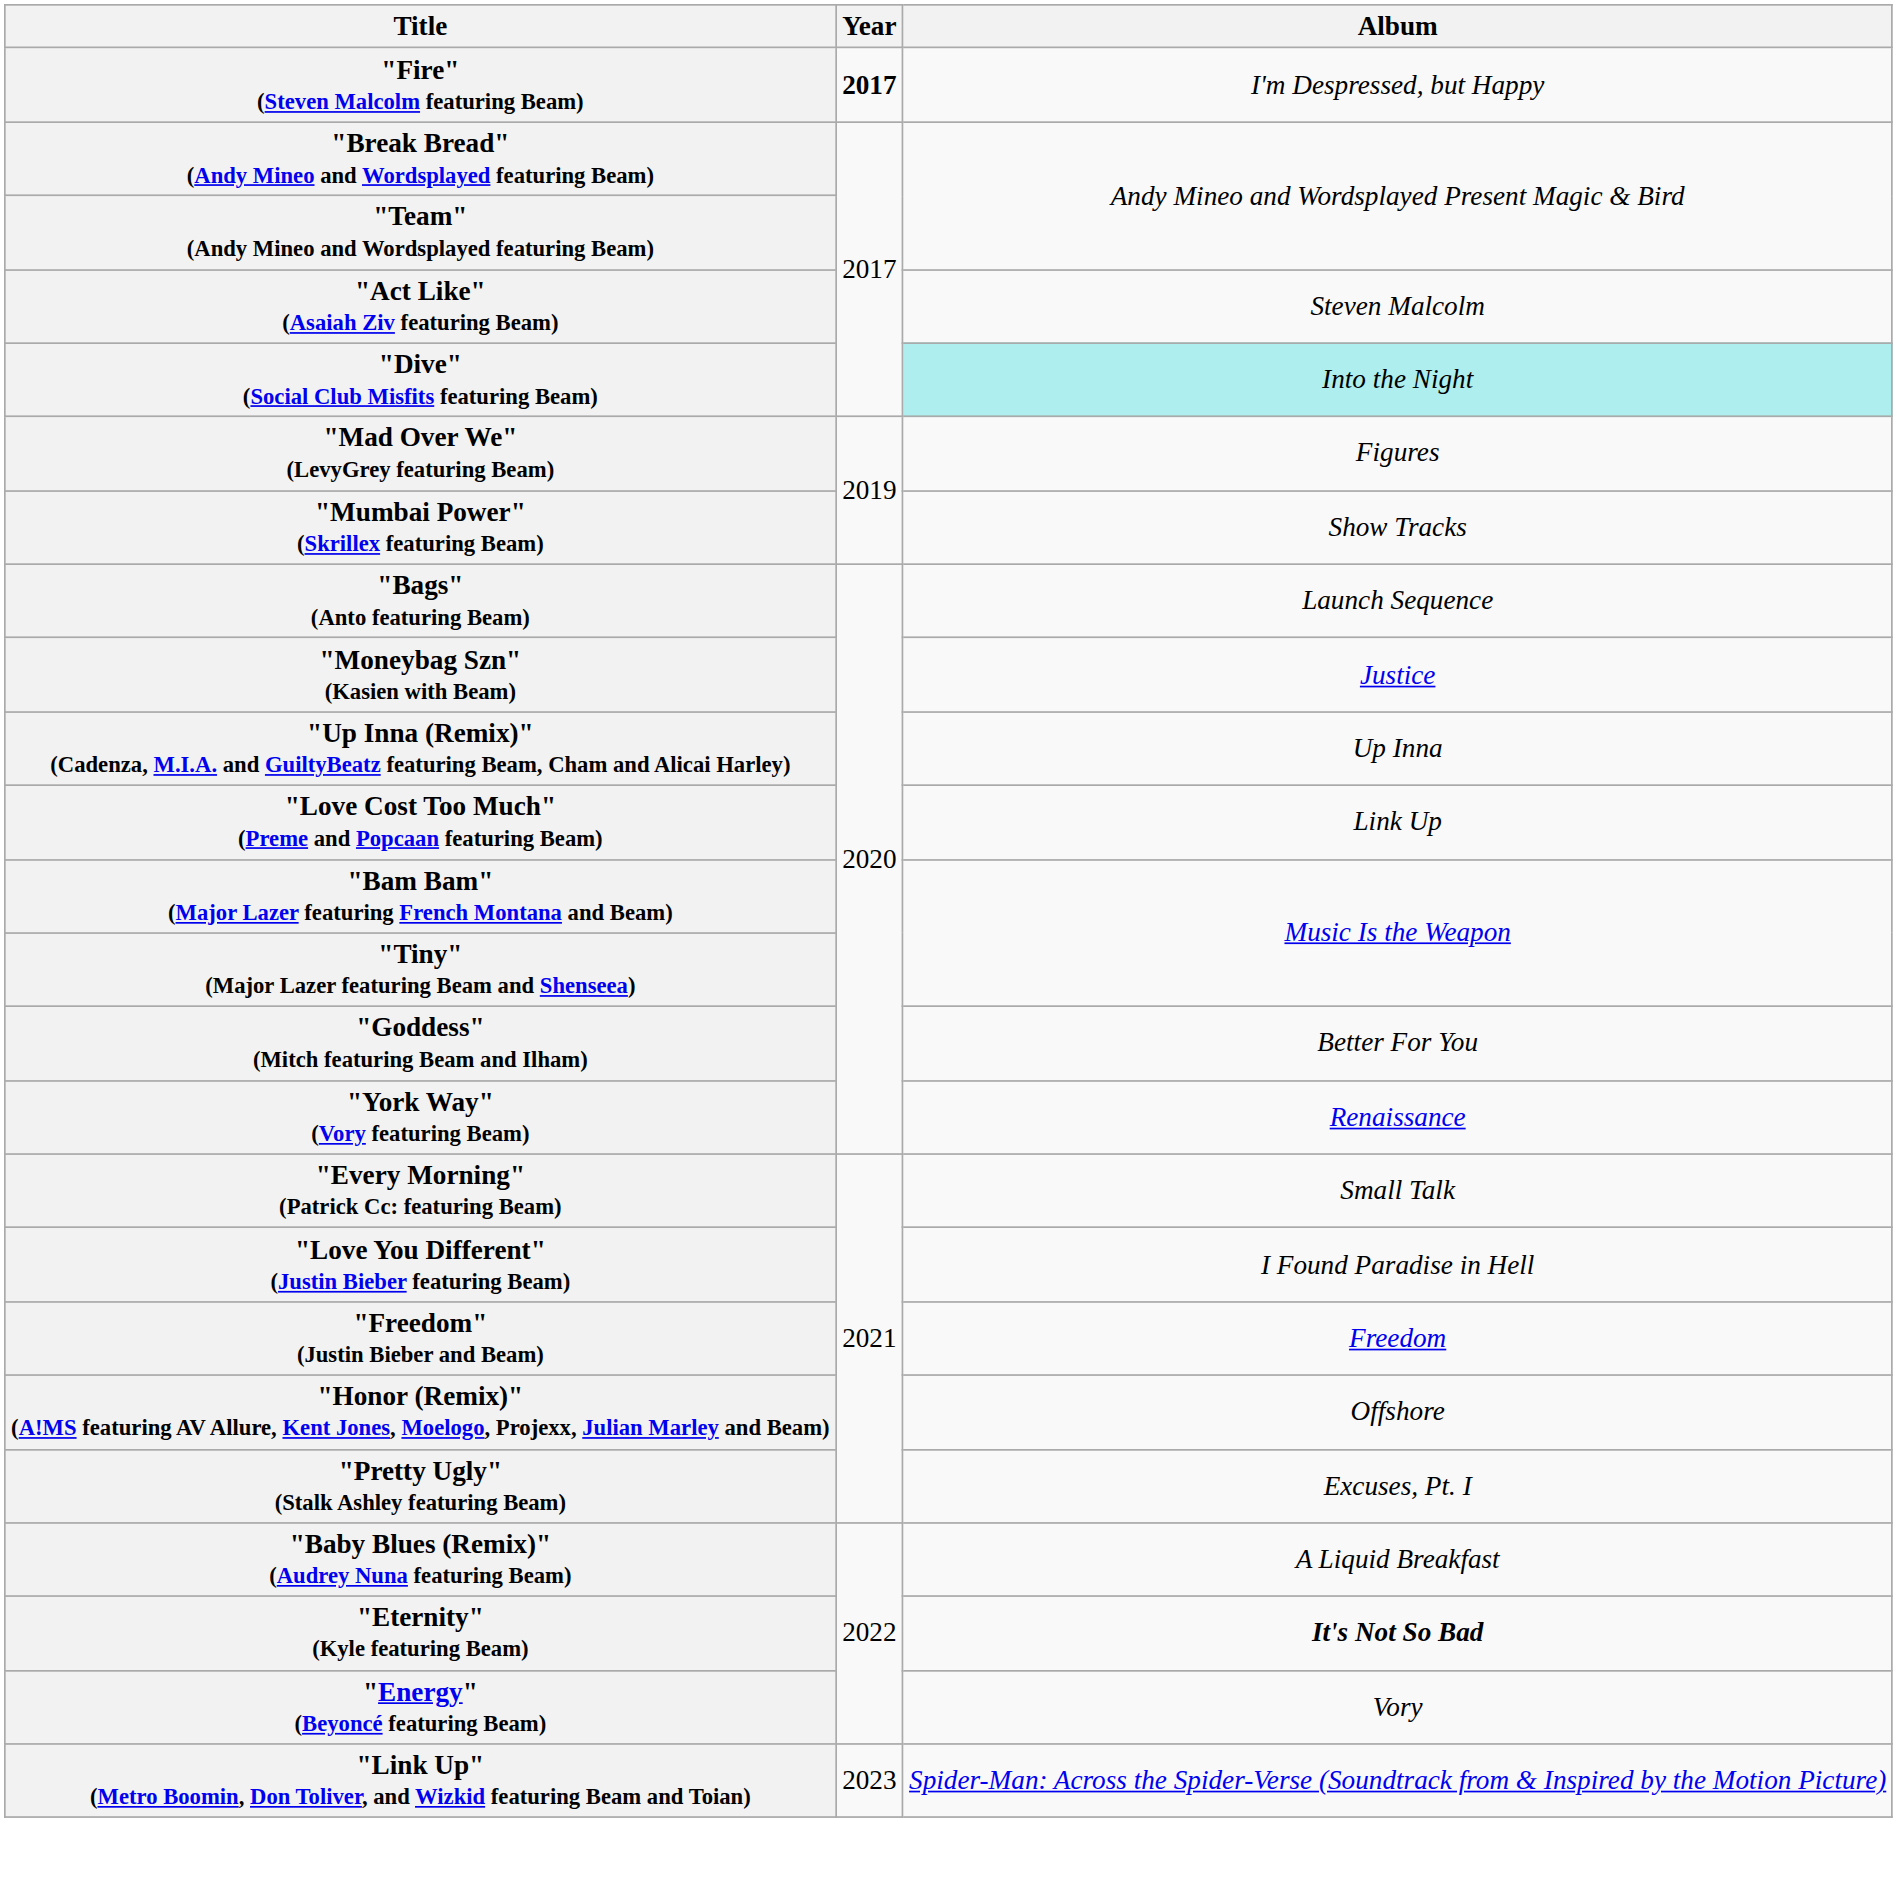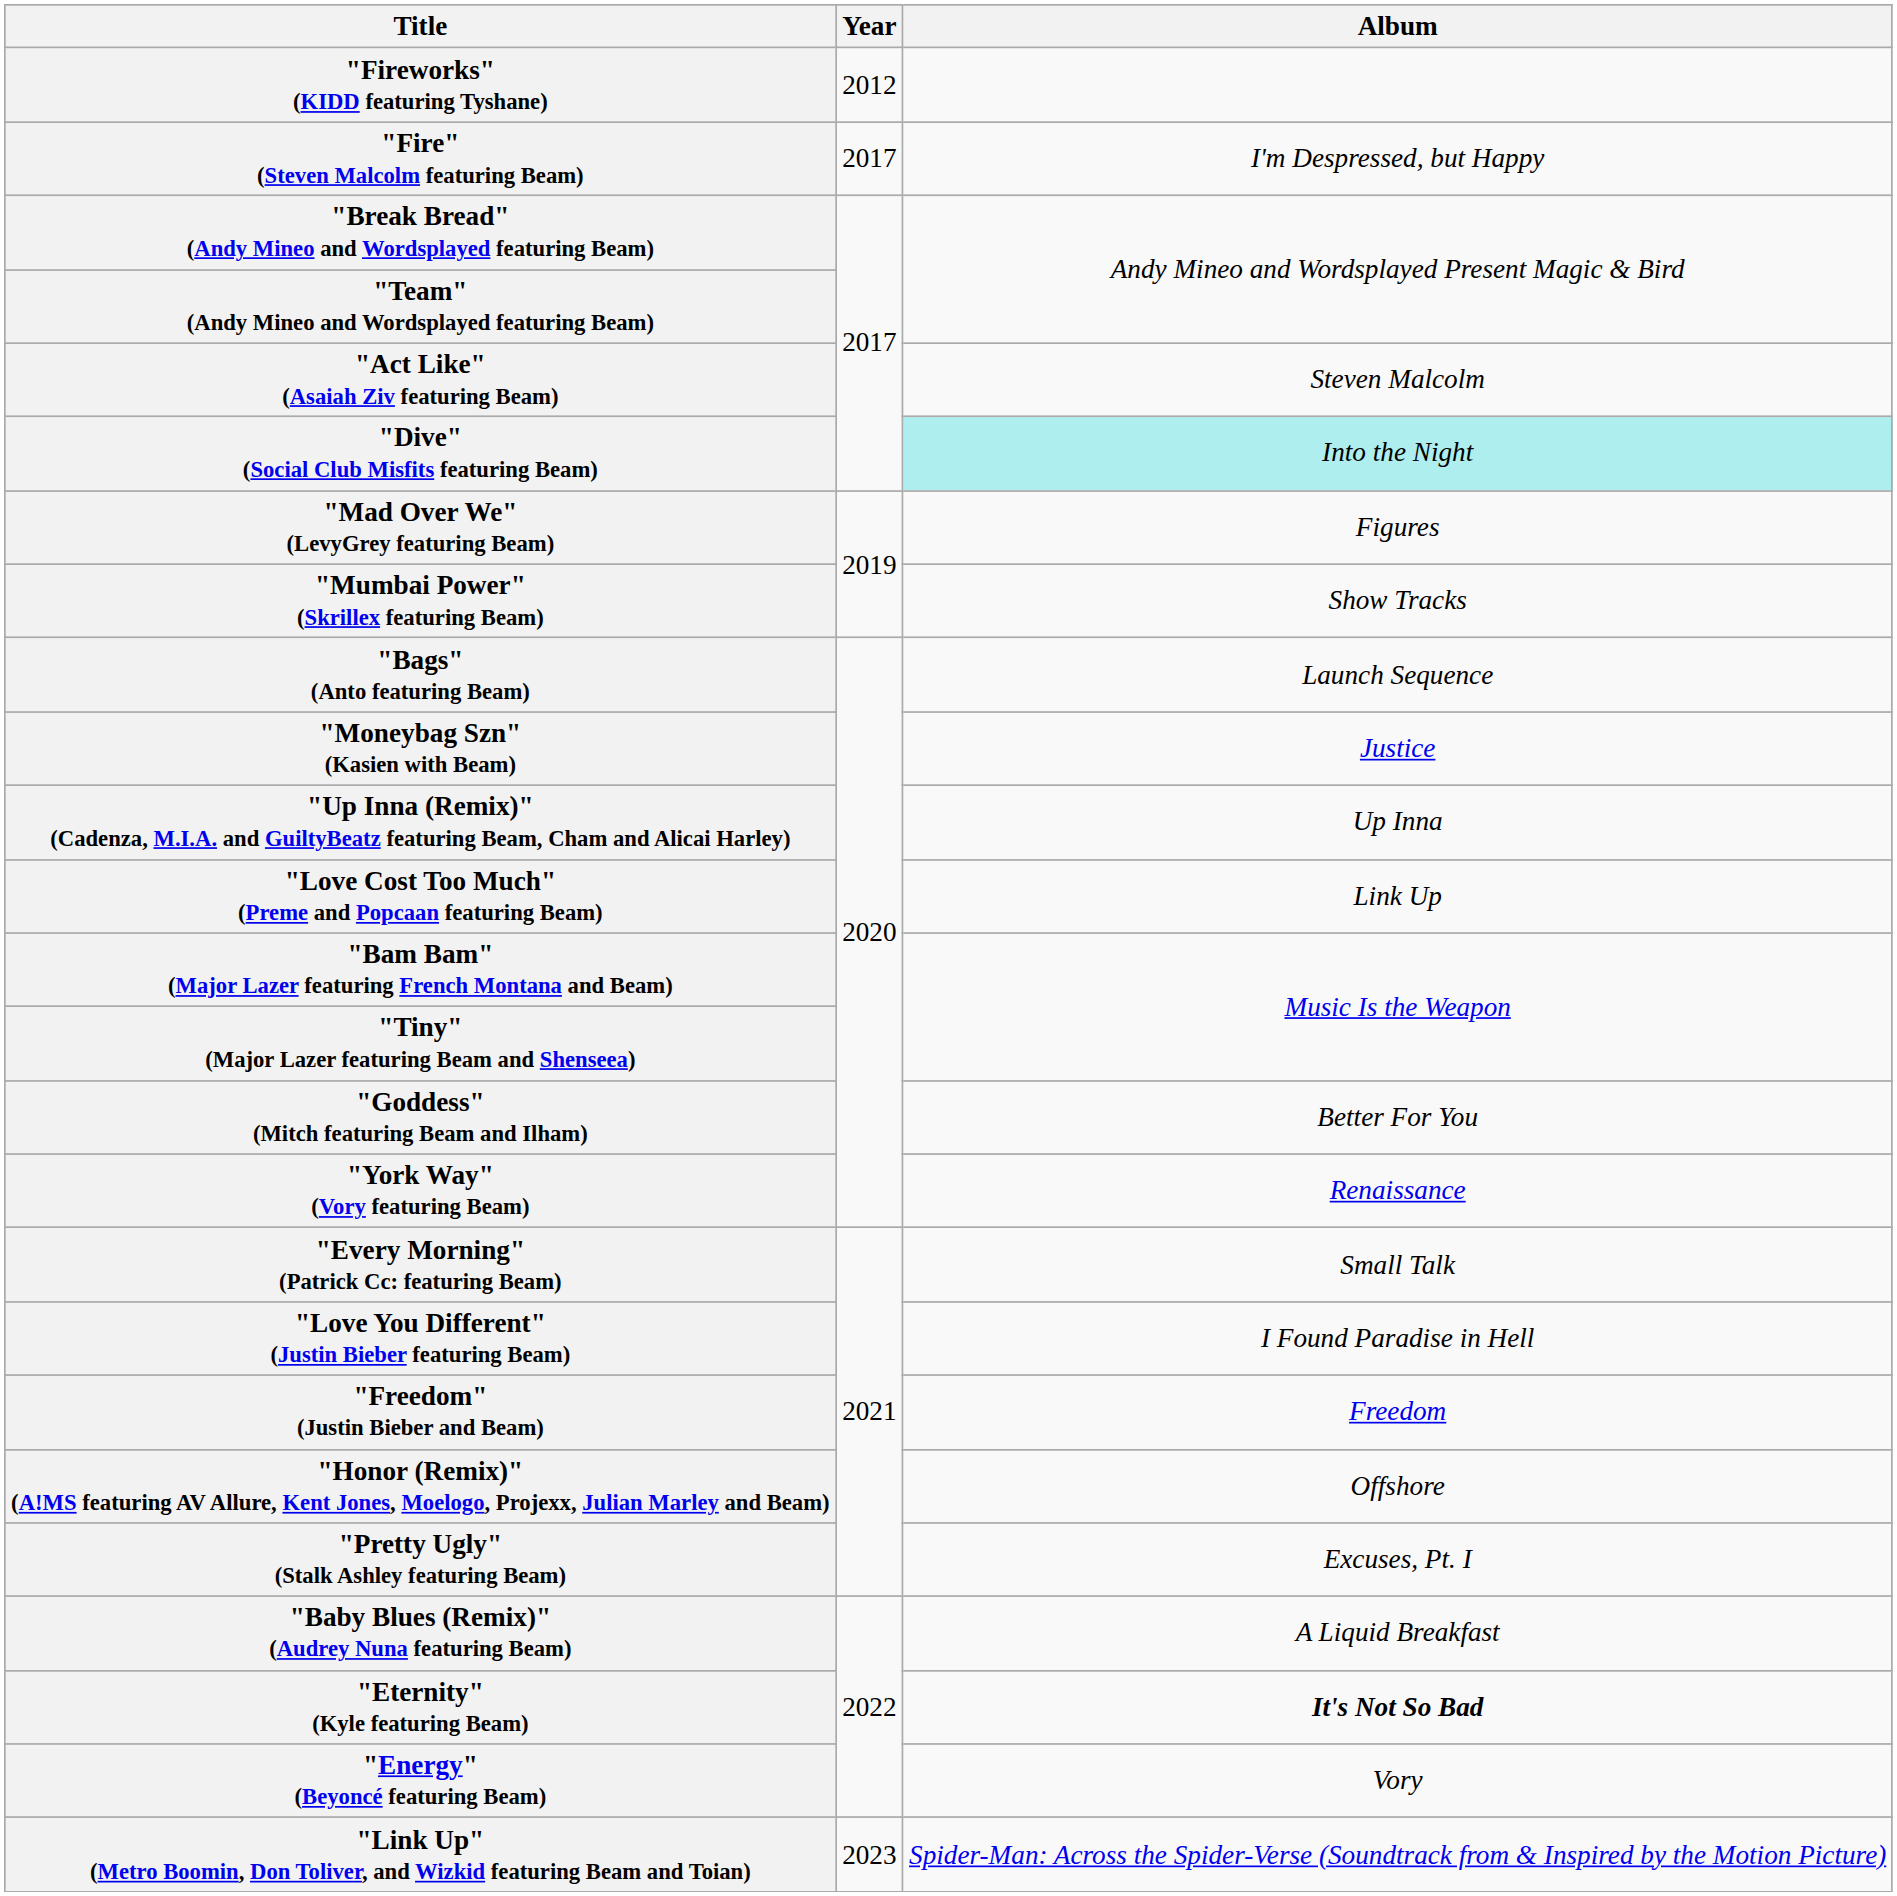+ row: "Fireworks" (KIDD featuring Tyshane) | 2012
"Fire" (Steven Malcolm featuring Beam) | Year: bold -> normal
